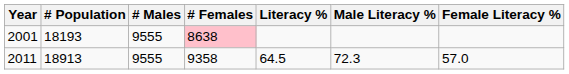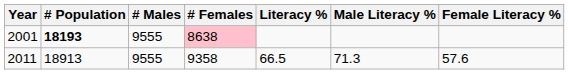2001 | # Population: normal -> bold
2011 | Literacy %: 64.5 -> 66.5
2011 | Male Literacy %: 72.3 -> 71.3
2011 | Female Literacy %: 57.0 -> 57.6
